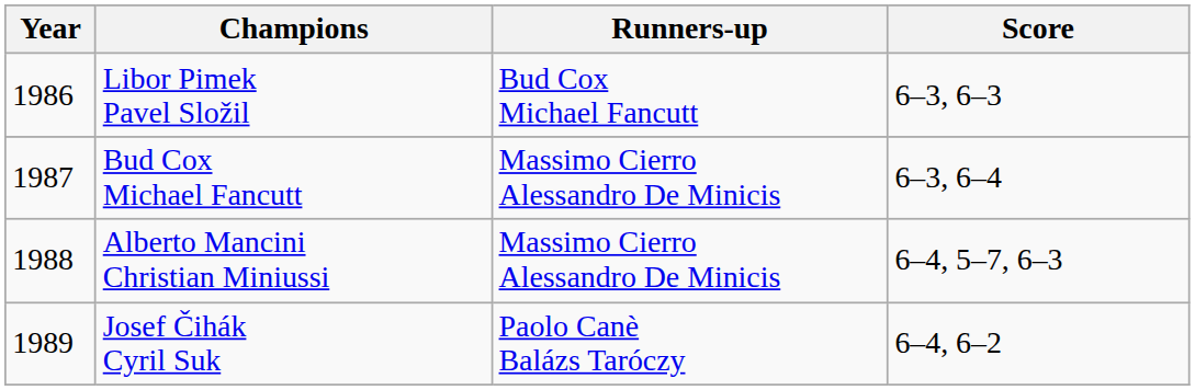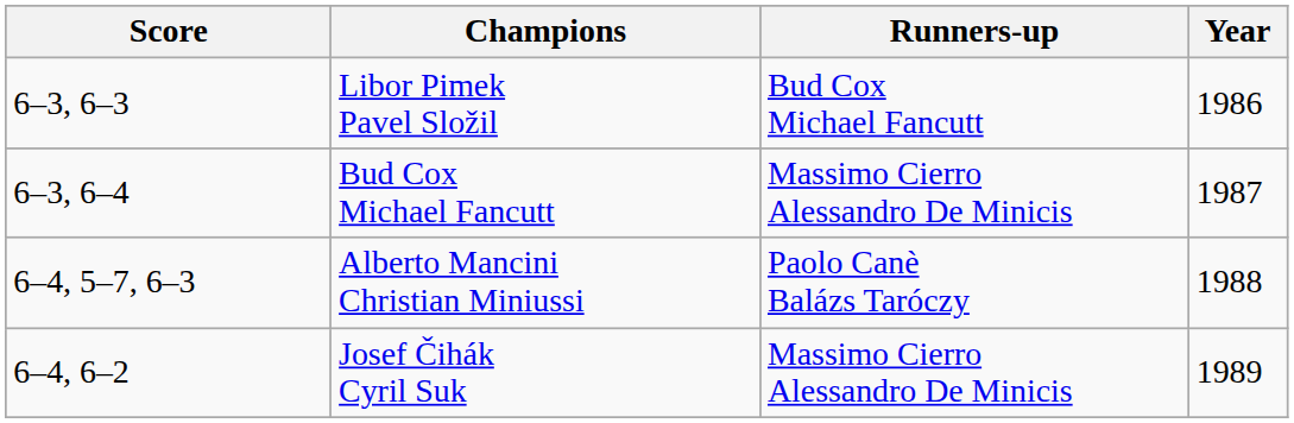columns swapped: Year <-> Score
Alberto Mancini Christian Miniussi | Runners-up: Massimo Cierro Alessandro De Minicis -> Paolo Canè Balázs Taróczy
Josef Čihák Cyril Suk | Runners-up: Paolo Canè Balázs Taróczy -> Massimo Cierro Alessandro De Minicis
